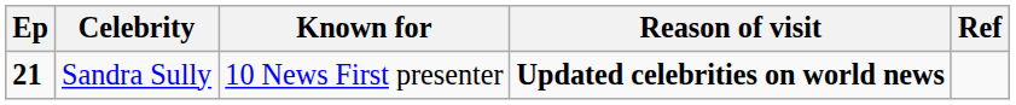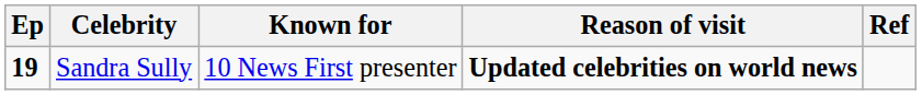Sandra Sully | Ep: 21 -> 19
